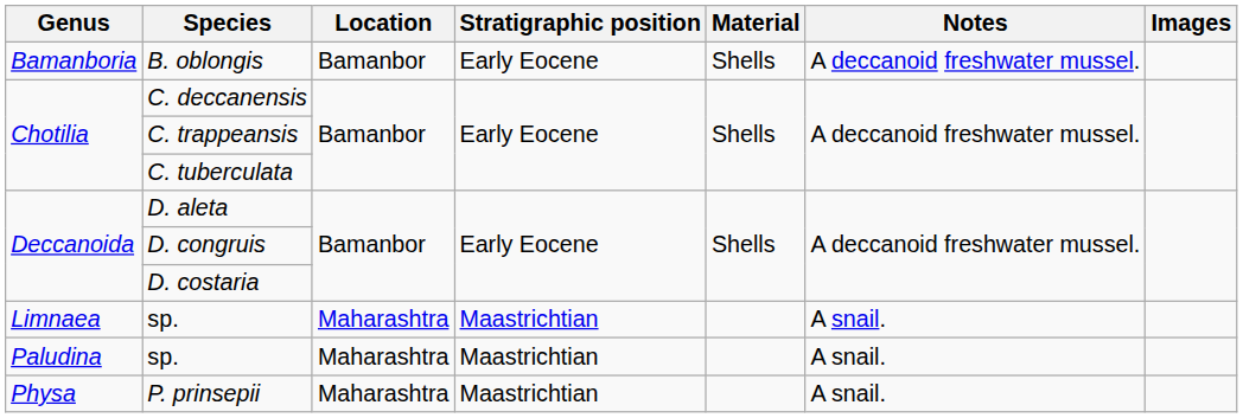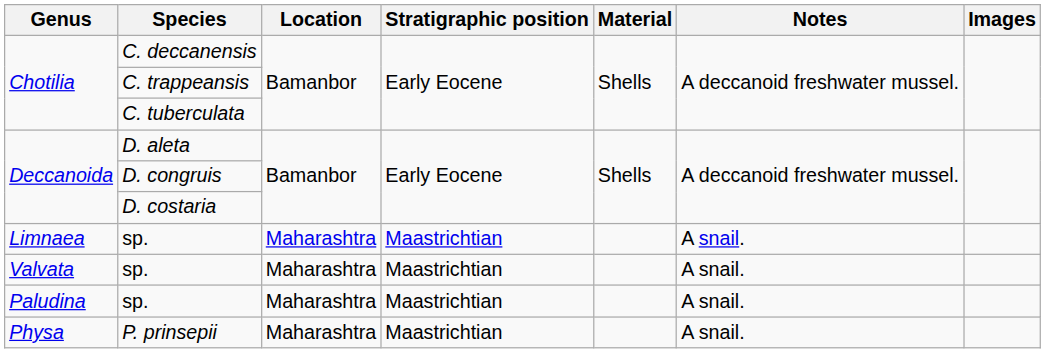- row: Bamanboria | B. oblongis | Bamanbor | Early Eocene | Shells | A deccanoid freshwater mussel.
+ row: Valvata | sp. | Maharashtra | Maastrichtian | A snail.
